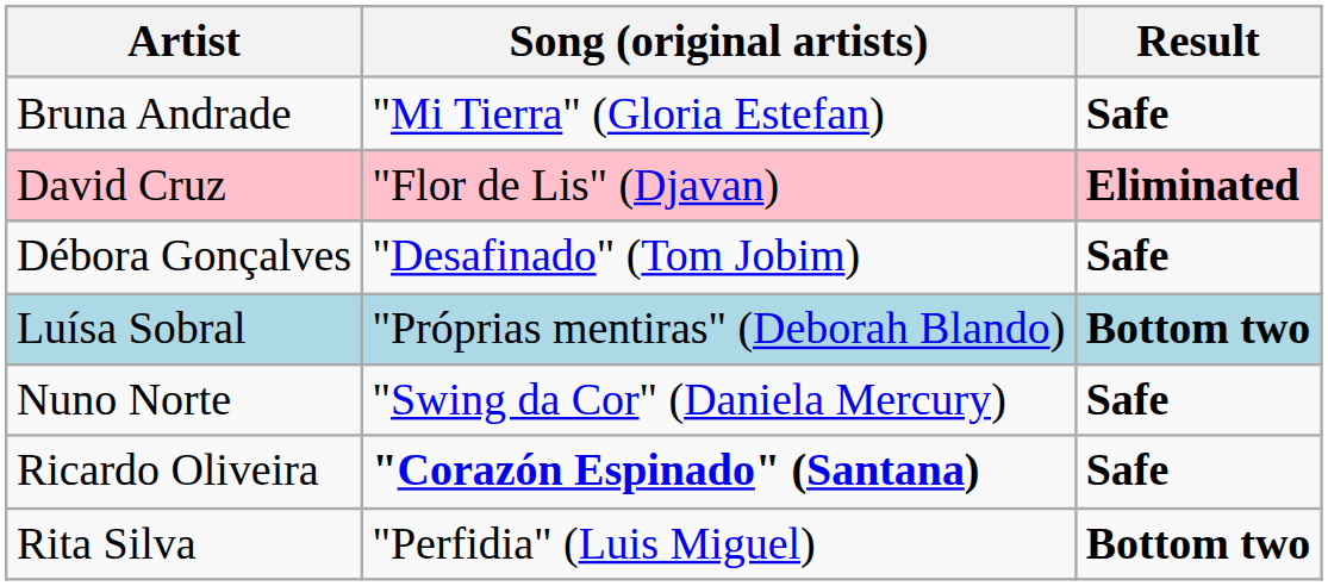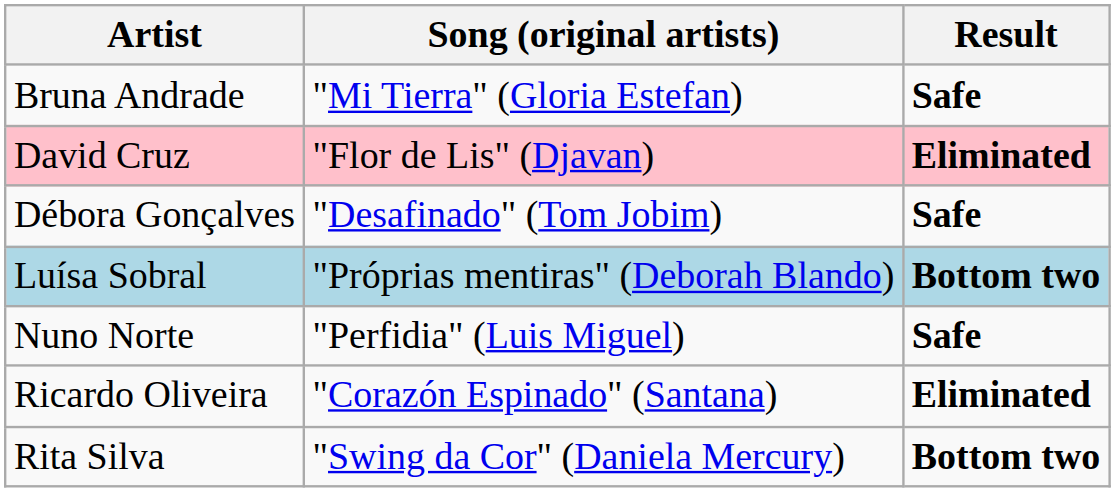Nuno Norte | Song (original artists): "Swing da Cor" (Daniela Mercury) -> "Perfidia" (Luis Miguel)
Ricardo Oliveira | Song (original artists): bold -> normal
Ricardo Oliveira | Result: Safe -> Eliminated
Rita Silva | Song (original artists): "Perfidia" (Luis Miguel) -> "Swing da Cor" (Daniela Mercury)
